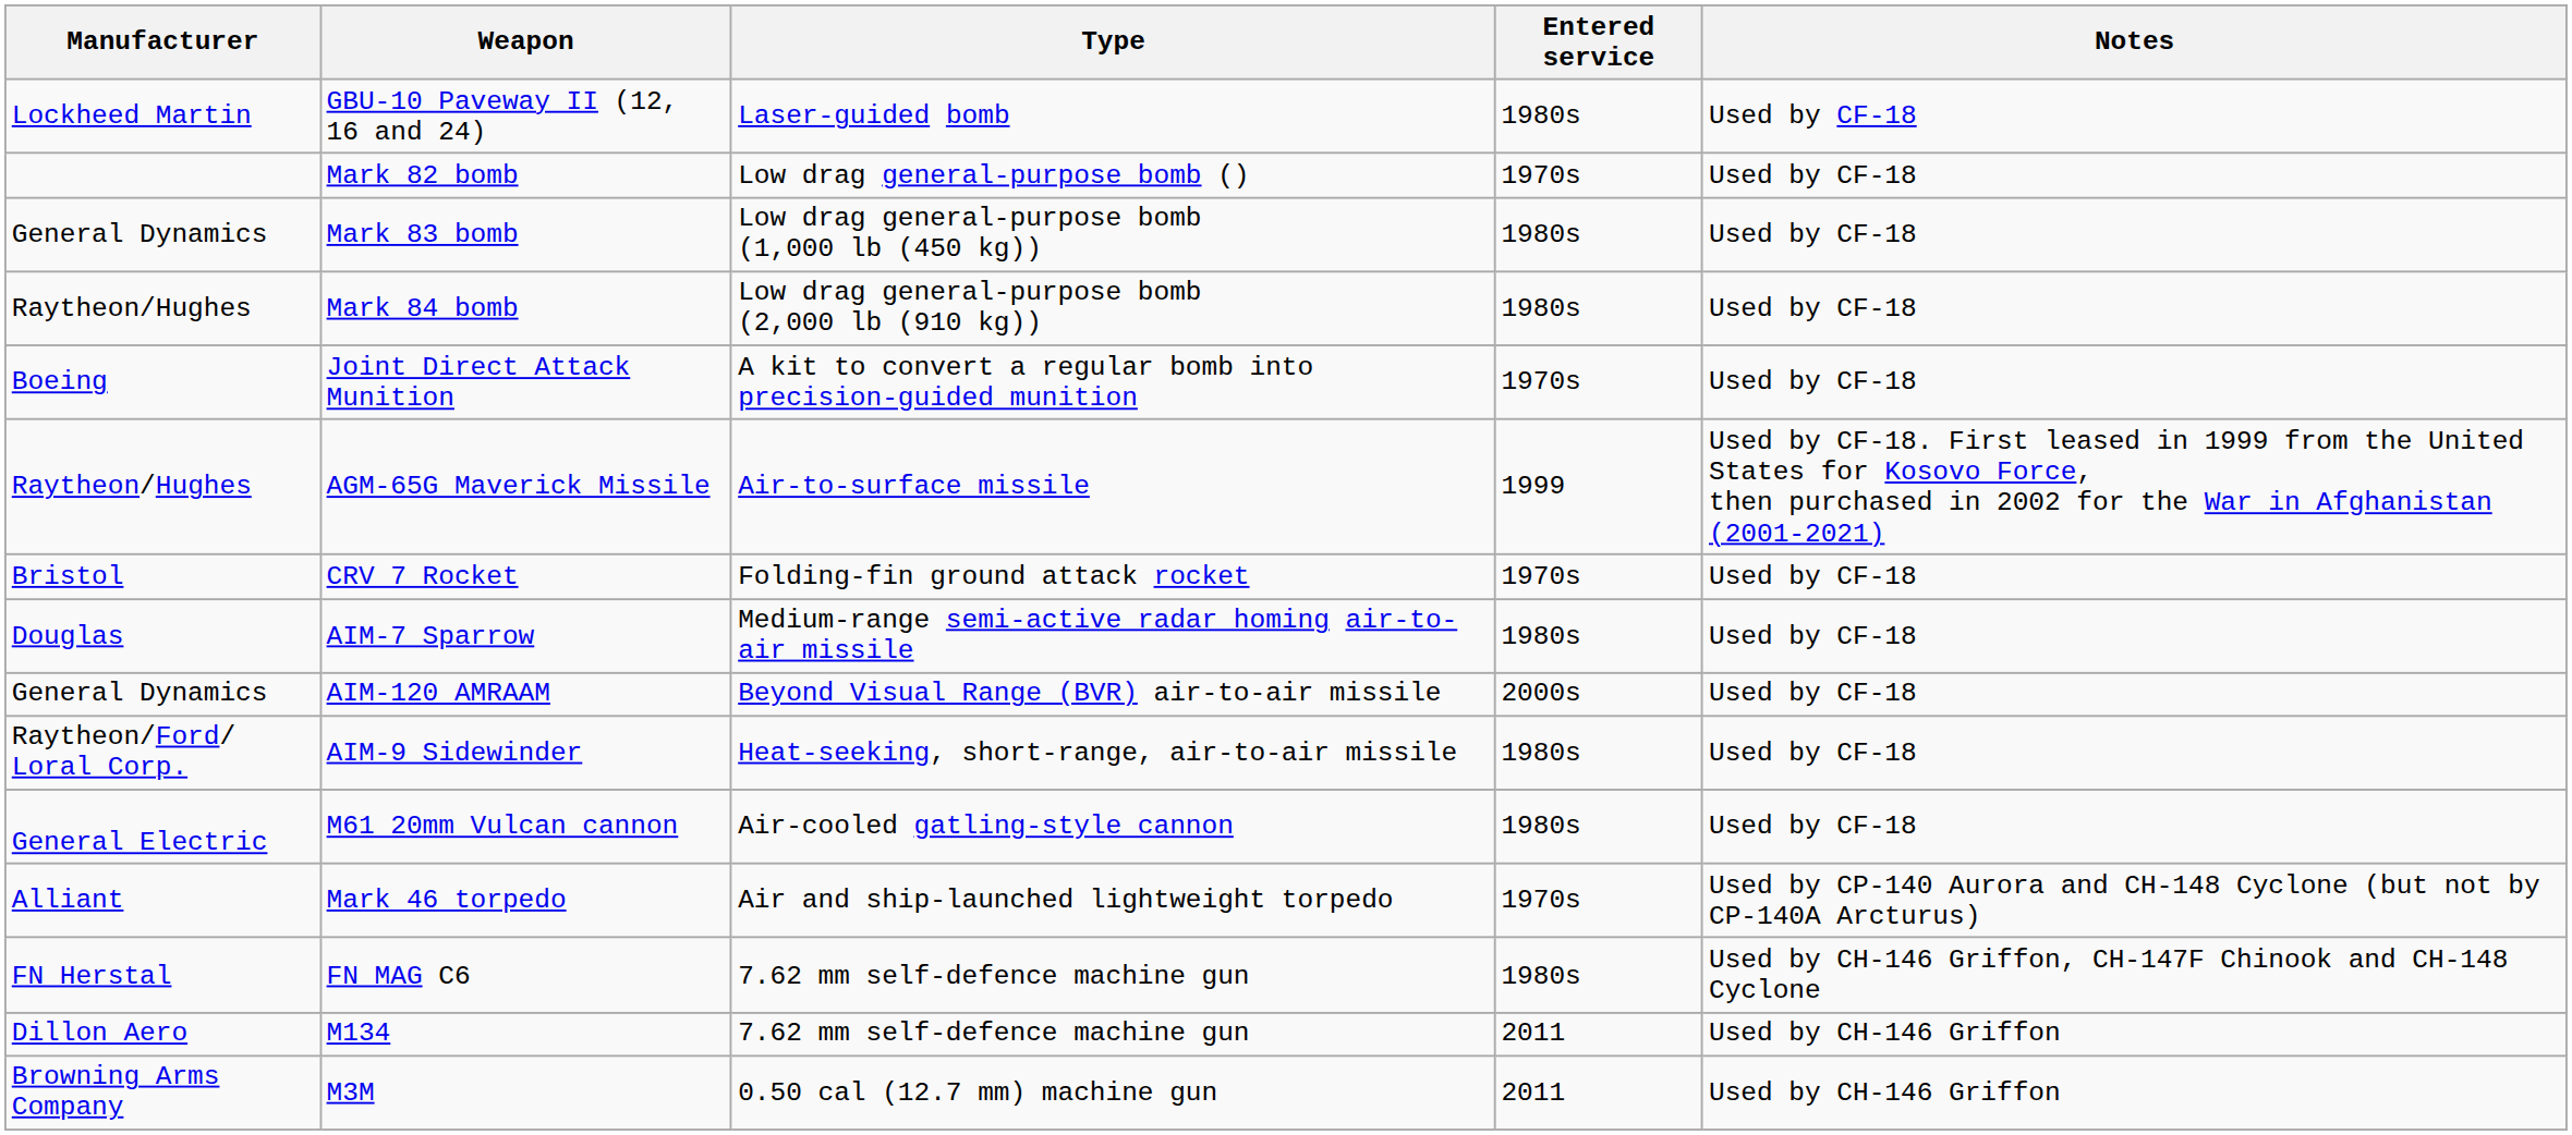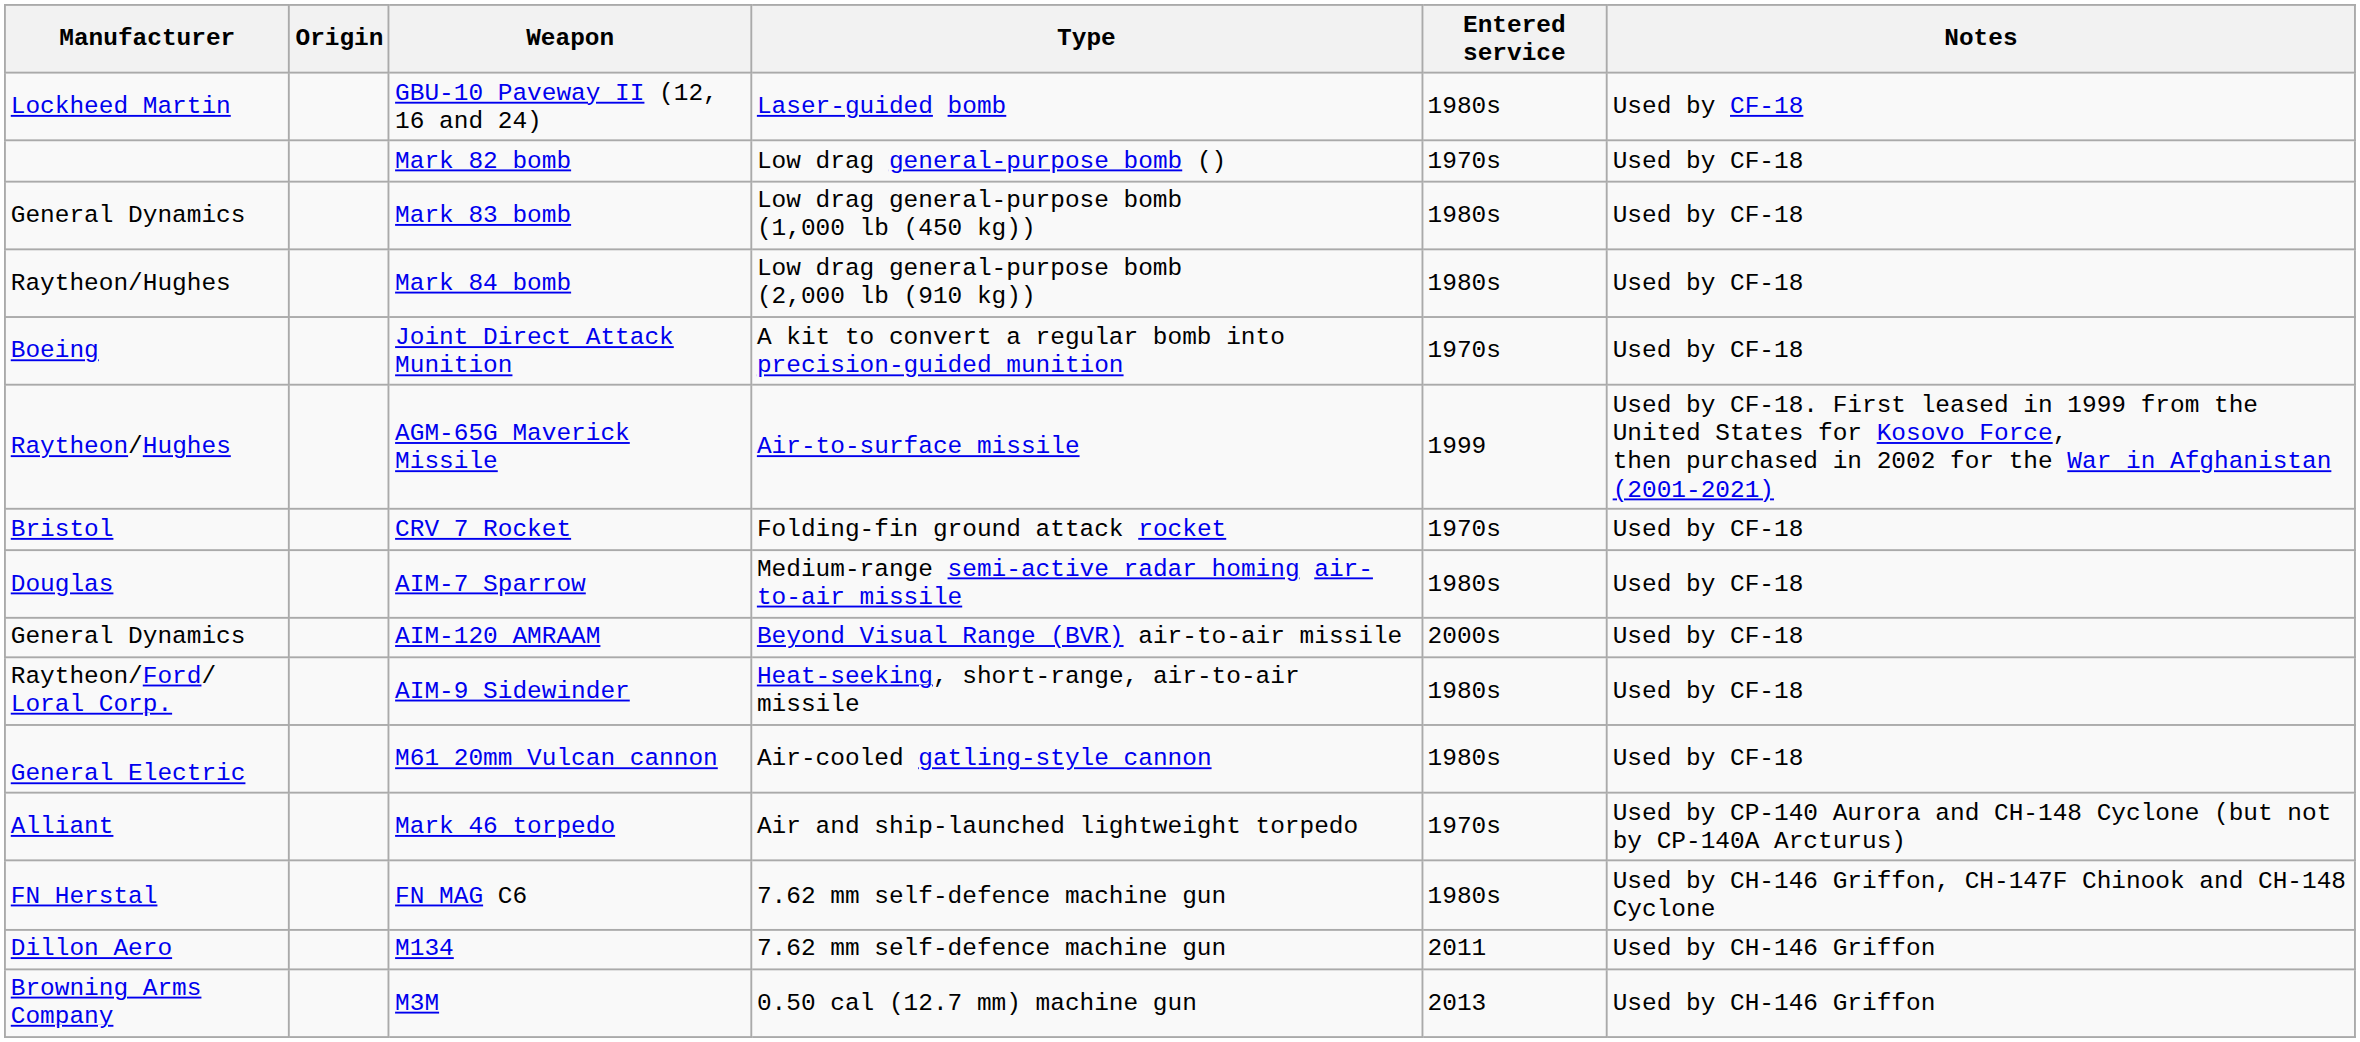+ column: Origin
M3M | Entered service: 2011 -> 2013
